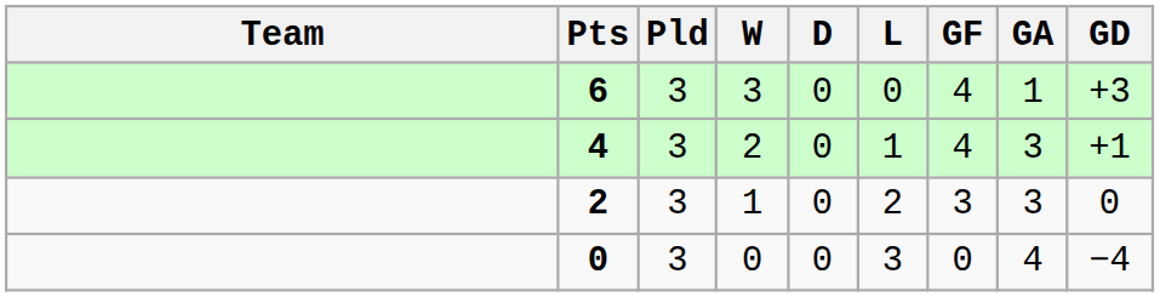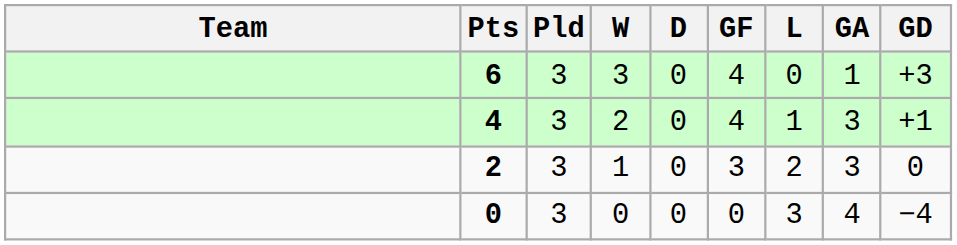columns swapped: L <-> GF
